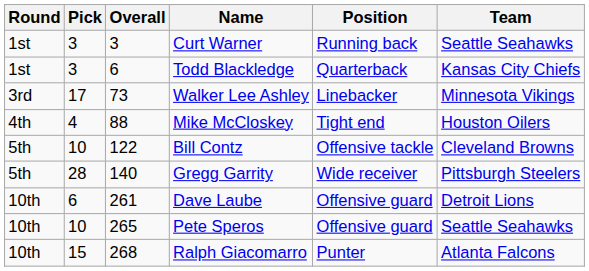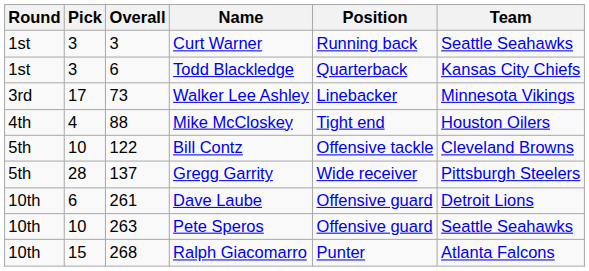Gregg Garrity | Overall: 140 -> 137
Pete Speros | Overall: 265 -> 263
